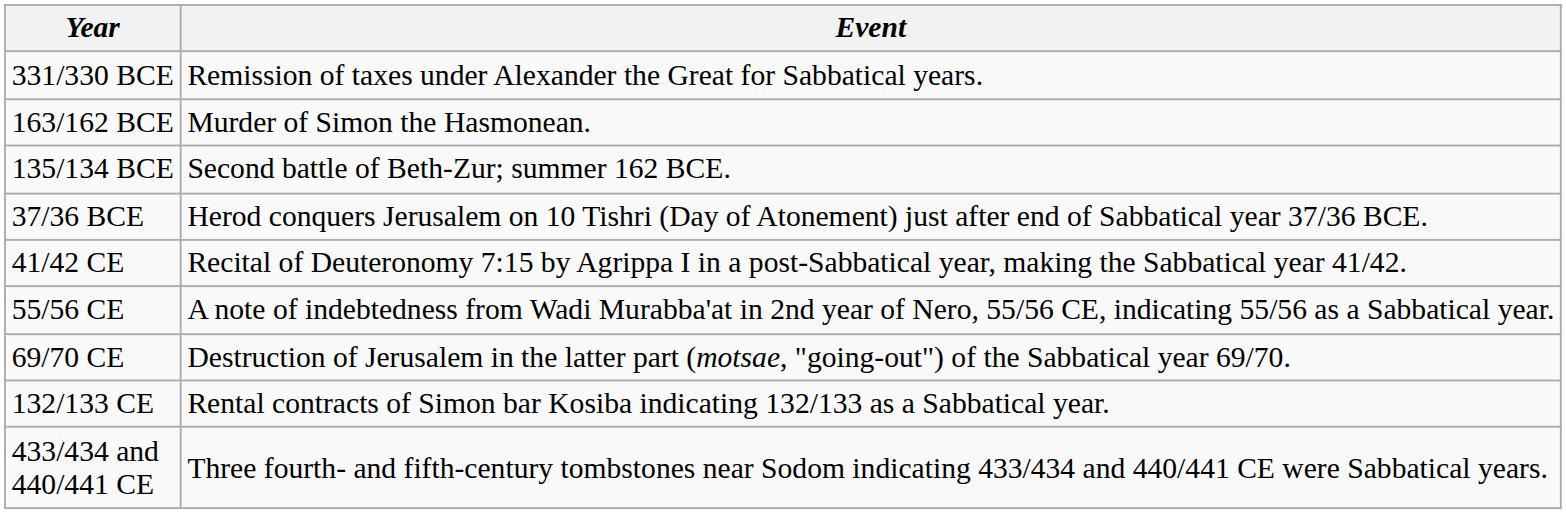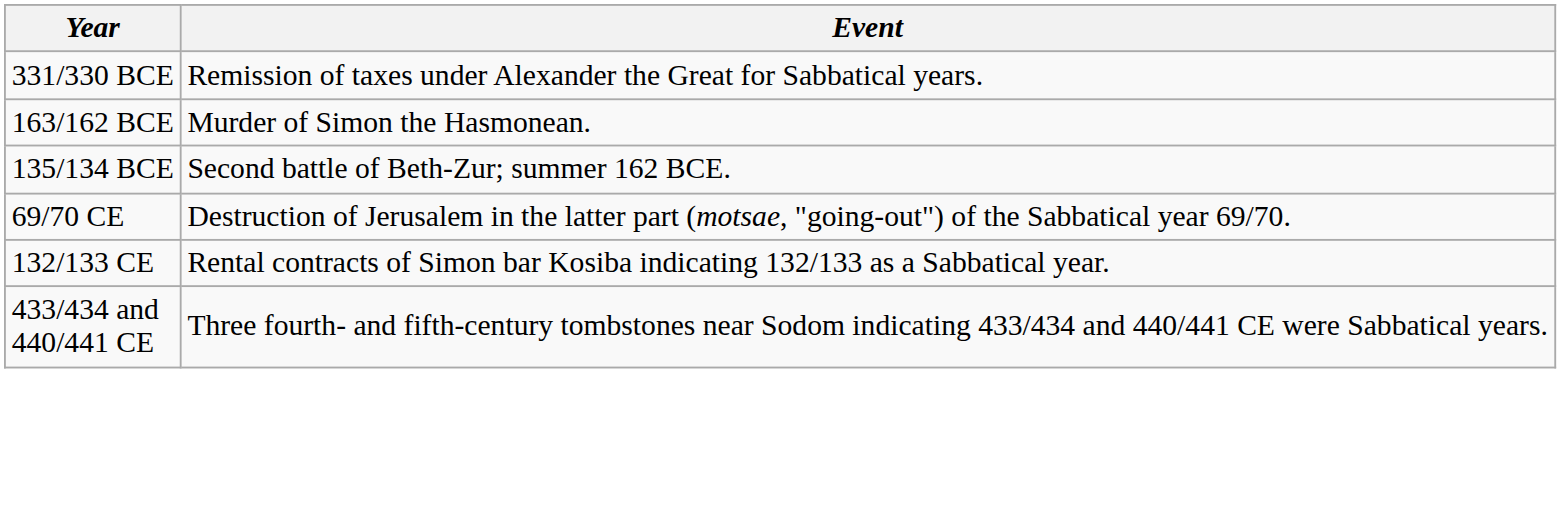- row: 37/36 BCE | Herod conquers Jerusalem on 10 Tishri (Day of Atonement) just after end of Sabbatical year 37/36 BCE.
- row: 41/42 CE | Recital of Deuteronomy 7:15 by Agrippa I in a post-Sabbatical year, making the Sabbatical year 41/42.
- row: 55/56 CE | A note of indebtedness from Wadi Murabba'at in 2nd year of Nero, 55/56 CE, indicating 55/56 as a Sabbatical year.
